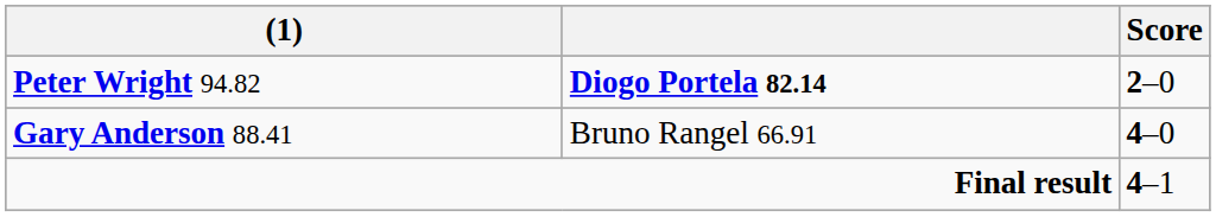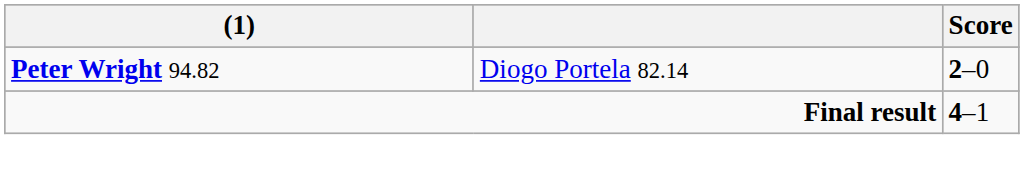Peter Wright 94.82 | column 2: bold -> normal
- row: Gary Anderson 88.41 | Bruno Rangel 66.91 | 4–0
